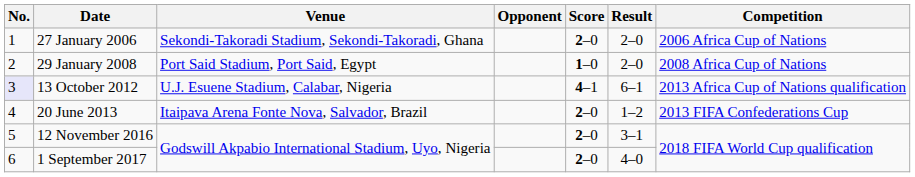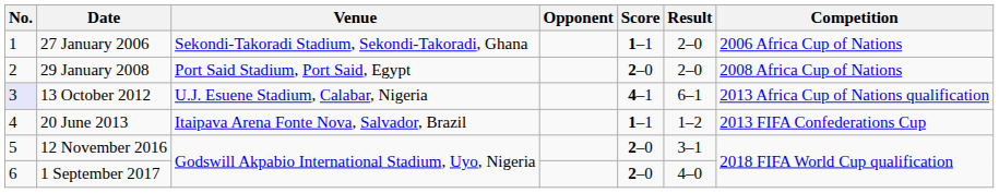27 January 2006 | Score: 2–0 -> 1–1
29 January 2008 | Score: 1–0 -> 2–0
20 June 2013 | Score: 2–0 -> 1–1
